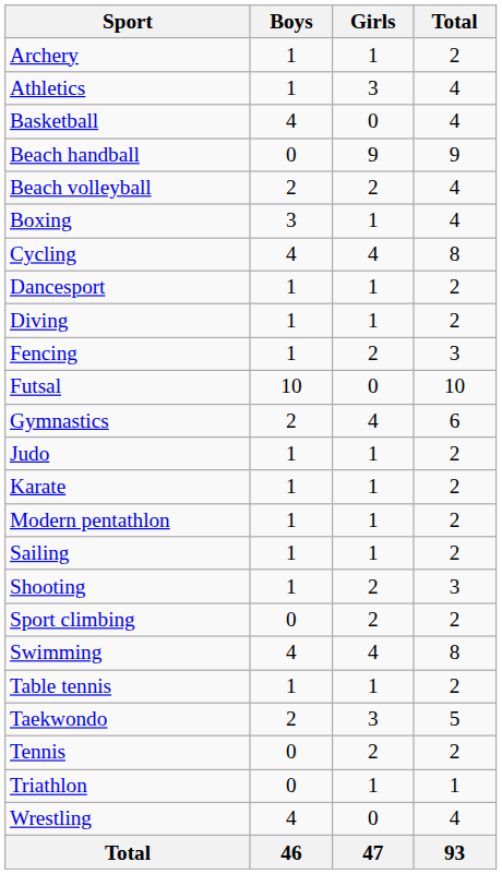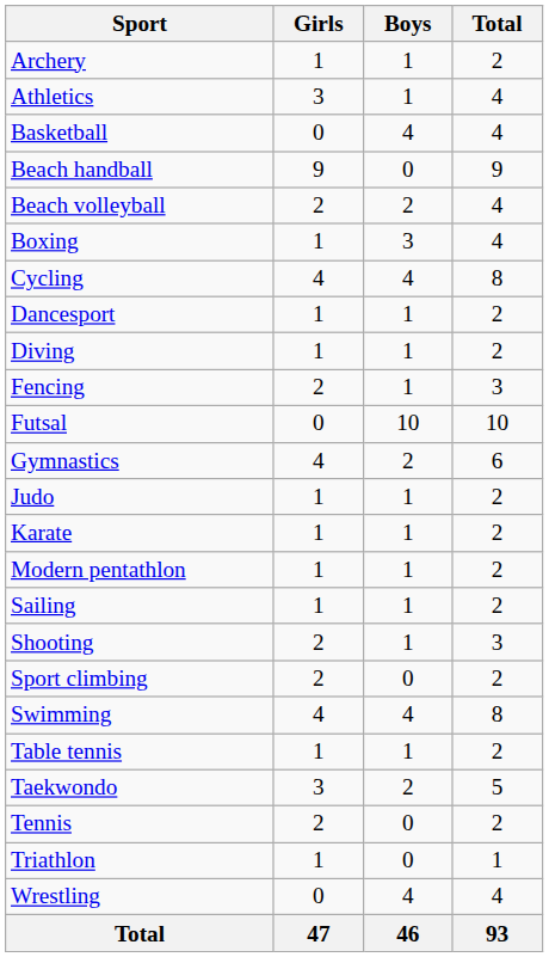columns swapped: Boys <-> Girls
